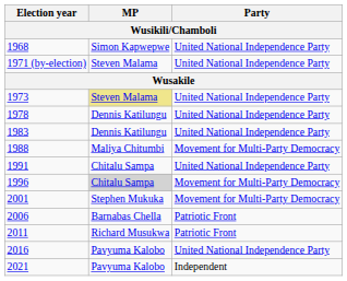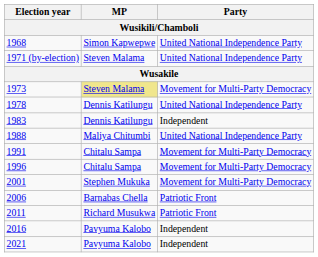1973 | Party: United National Independence Party -> Movement for Multi-Party Democracy
1983 | Party: United National Independence Party -> Independent
1988 | Party: Movement for Multi-Party Democracy -> United National Independence Party
1991 | Party: United National Independence Party -> Movement for Multi-Party Democracy
1996 | MP: lightgrey background -> no background
2016 | Party: United National Independence Party -> Independent
